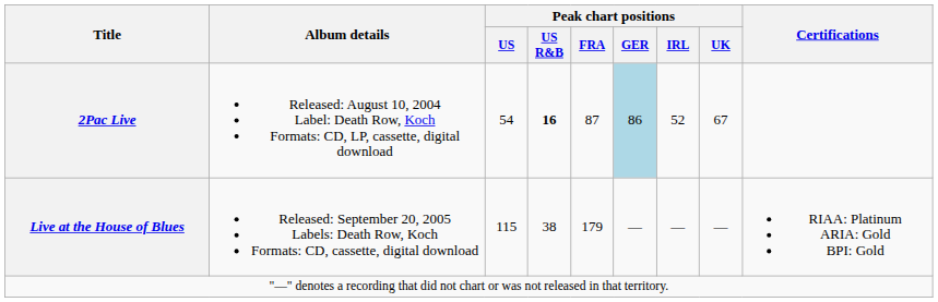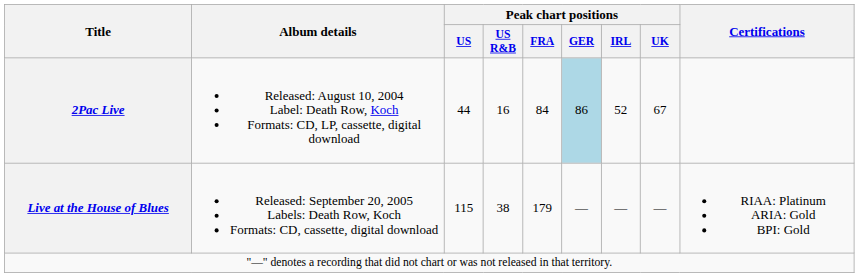2Pac Live | Peak chart positions / US: 54 -> 44
2Pac Live | Peak chart positions / US R&B: bold -> normal
2Pac Live | Peak chart positions / FRA: 87 -> 84
